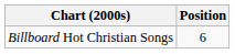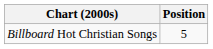Billboard Hot Christian Songs | Position: 6 -> 5
